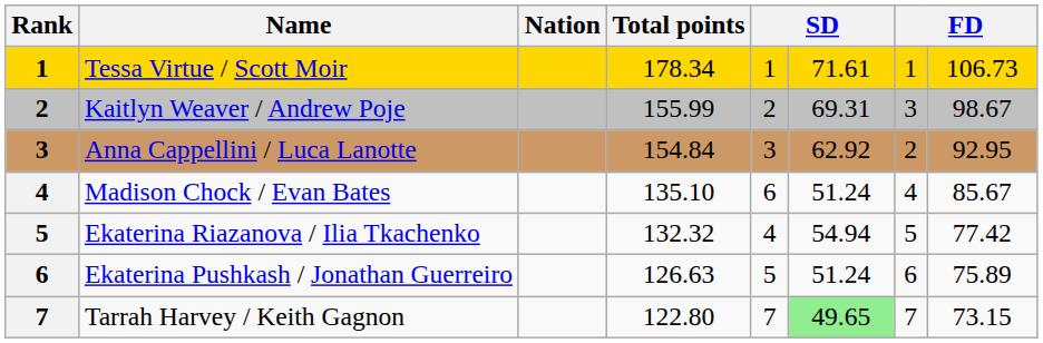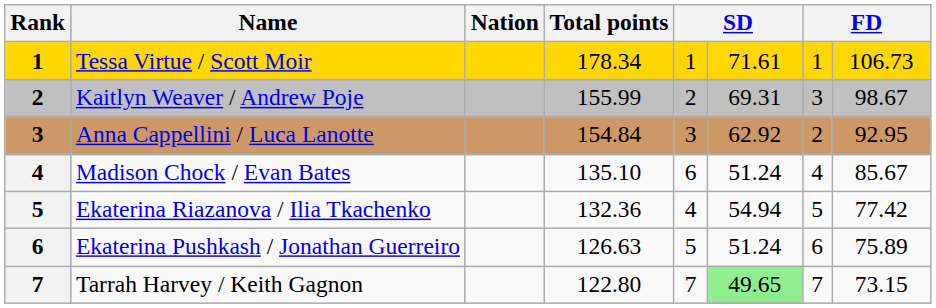Ekaterina Riazanova / Ilia Tkachenko | Total points: 132.32 -> 132.36
